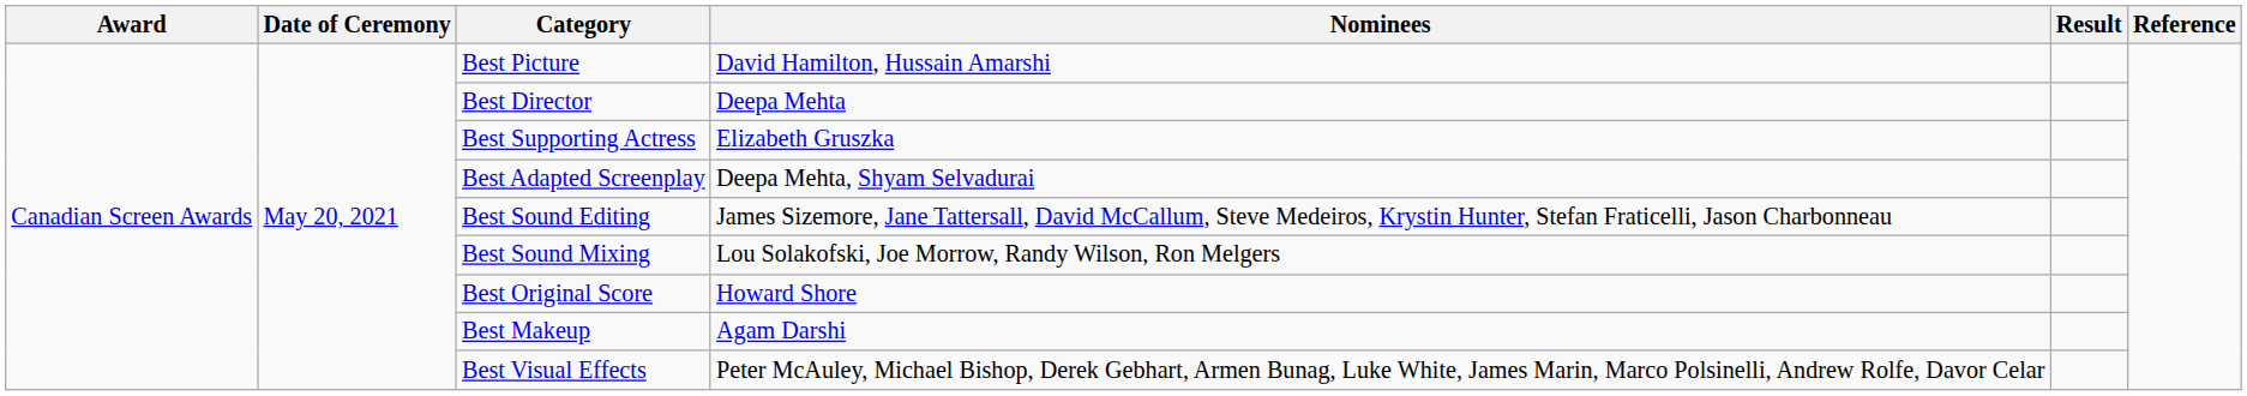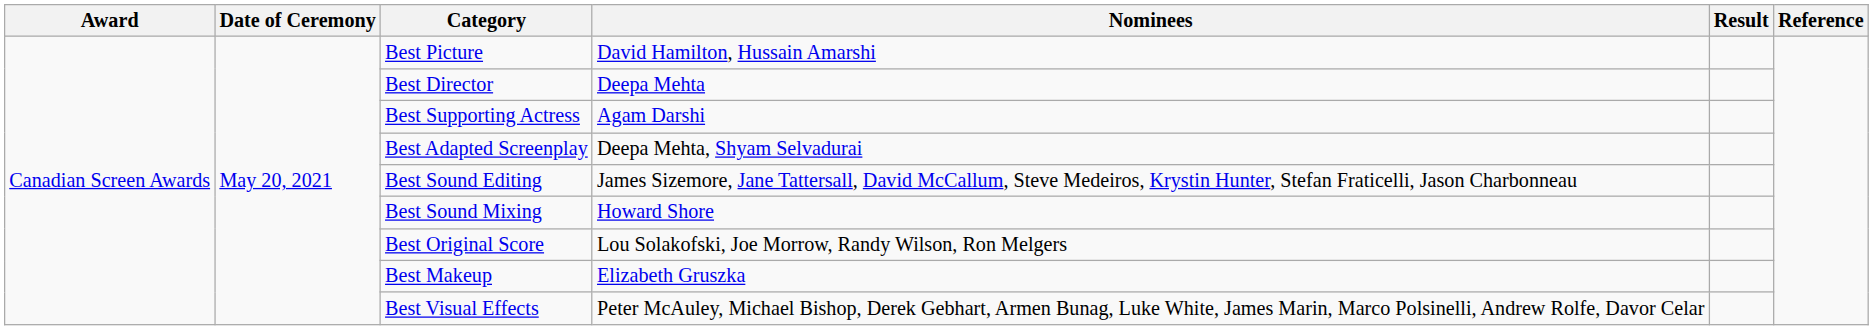Best Supporting Actress | Nominees: Elizabeth Gruszka -> Agam Darshi
Best Sound Mixing | Nominees: Lou Solakofski, Joe Morrow, Randy Wilson, Ron Melgers -> Howard Shore
Best Original Score | Nominees: Howard Shore -> Lou Solakofski, Joe Morrow, Randy Wilson, Ron Melgers
Best Makeup | Nominees: Agam Darshi -> Elizabeth Gruszka
